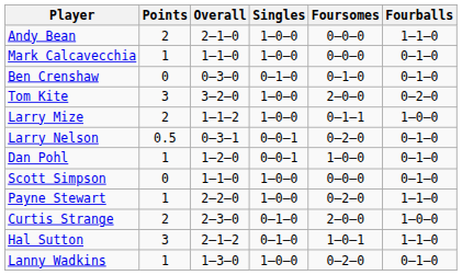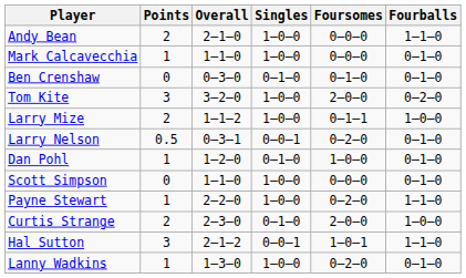Dan Pohl | Singles: 0–0–1 -> 0–1–0
Hal Sutton | Singles: 0–1–0 -> 0–0–1
